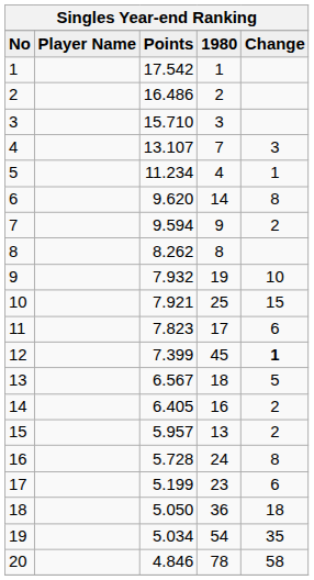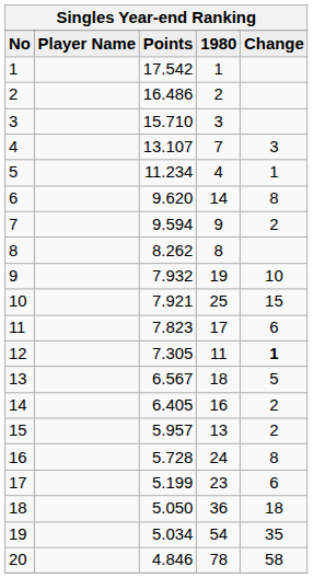12 | Points: 7.399 -> 7.305
12 | 1980: 45 -> 11
